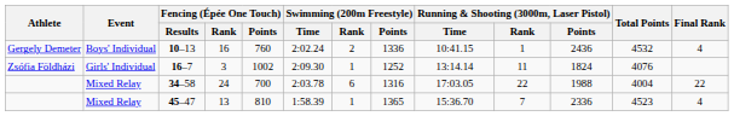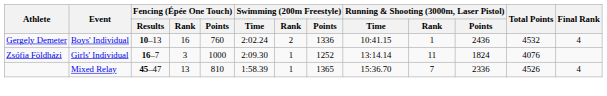16–7 | Fencing (Épée One Touch) / Points: 1002 -> 1000
- row: Mixed Relay | 34–58 | 24 | 700 | 2:03.78 | 6 | 1316 | 17:03.05 | 22 | 1988 | 4004 | 22
45–47 | Total Points: 4523 -> 4526
